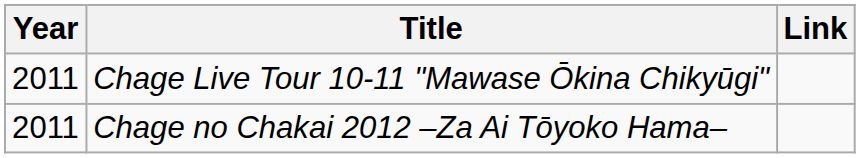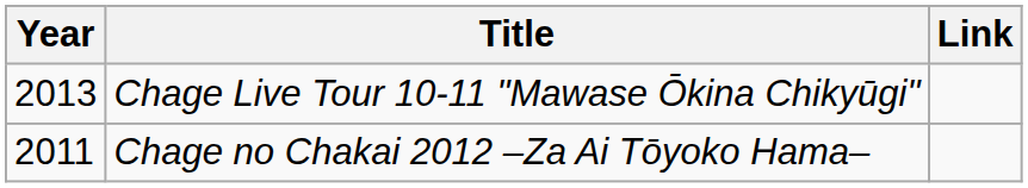Chage Live Tour 10-11 "Mawase Ōkina Chikyūgi" | Year: 2011 -> 2013
